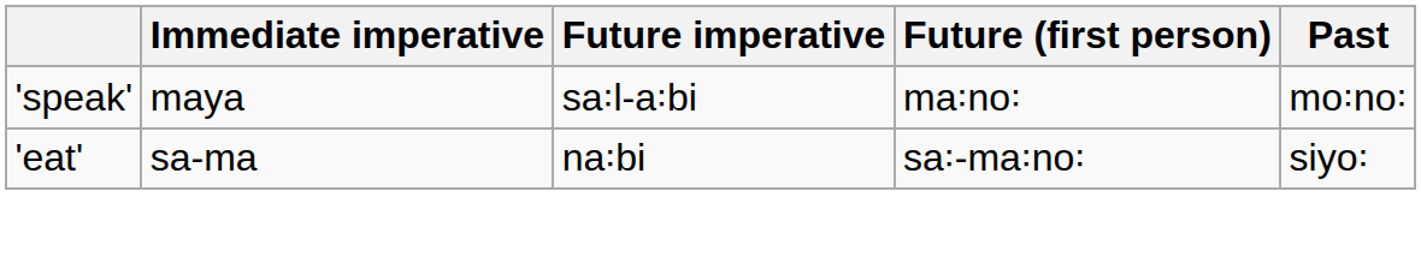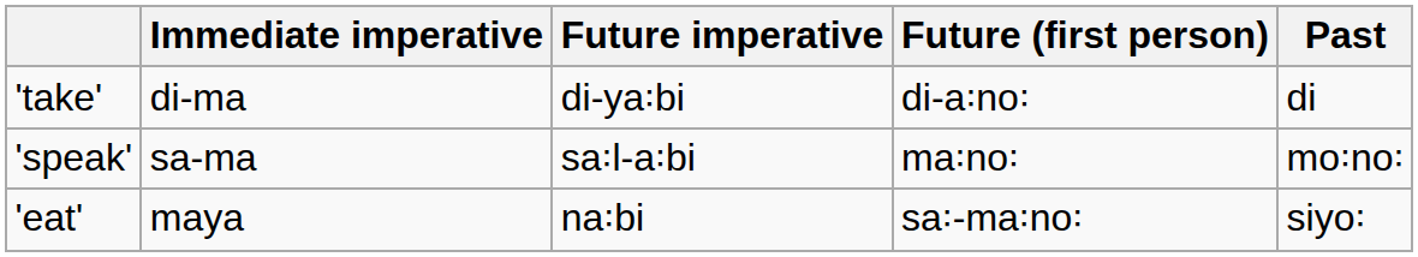+ row: 'take' | di-ma | di-ya꞉bi | di-a꞉no꞉ | di
'speak' | Immediate imperative: maya -> sa-ma
'eat' | Immediate imperative: sa-ma -> maya
